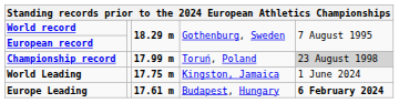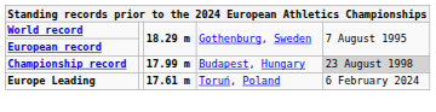Championship record | column 4: Toruń, Poland -> Budapest, Hungary
- row: World Leading | 17.75 m | Kingston, Jamaica | 1 June 2024
Europe Leading | column 4: Budapest, Hungary -> Toruń, Poland
Europe Leading | column 5: bold -> normal
